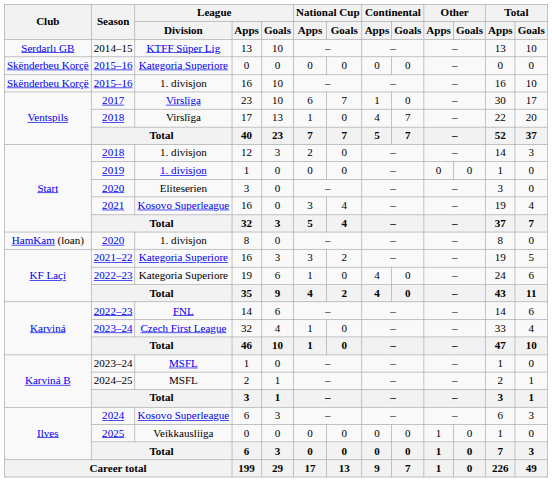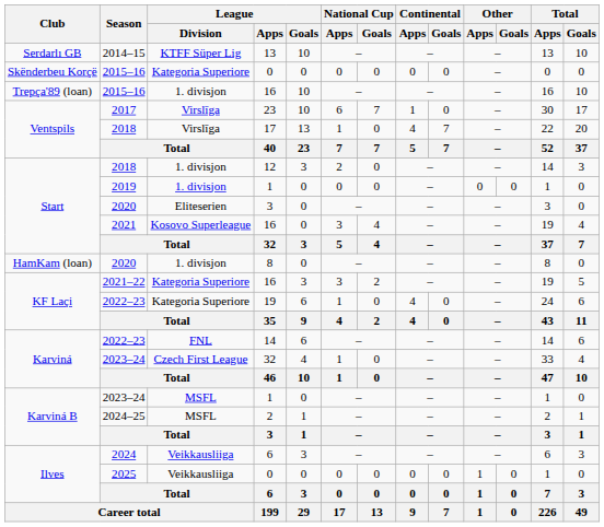2015–16 / 16 | Club: Skënderbeu Korçë -> Trepça'89 (loan)
2024 / 6 | League / Division: Kosovo Superleague -> Veikkausliiga
